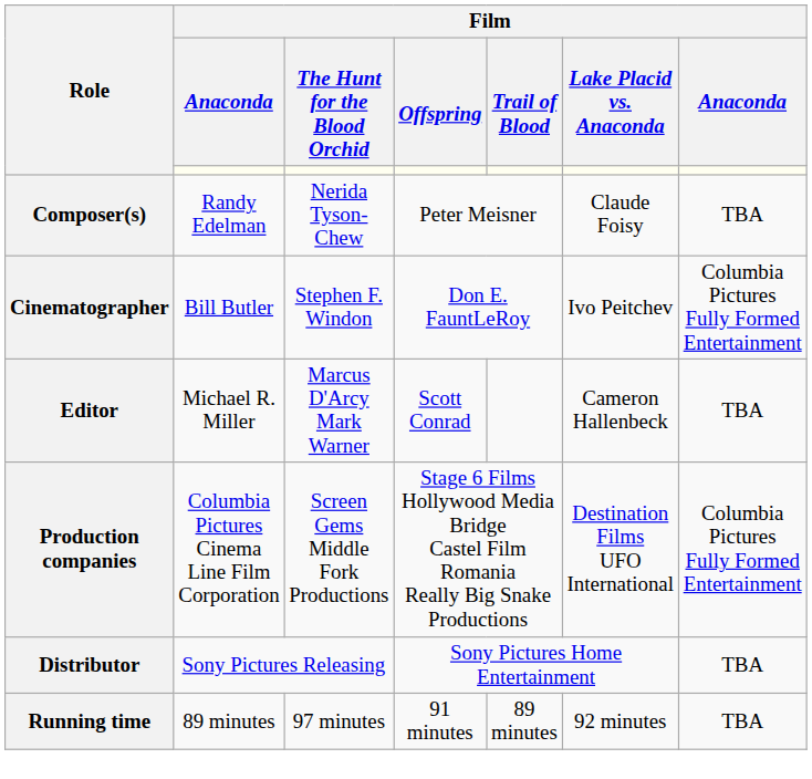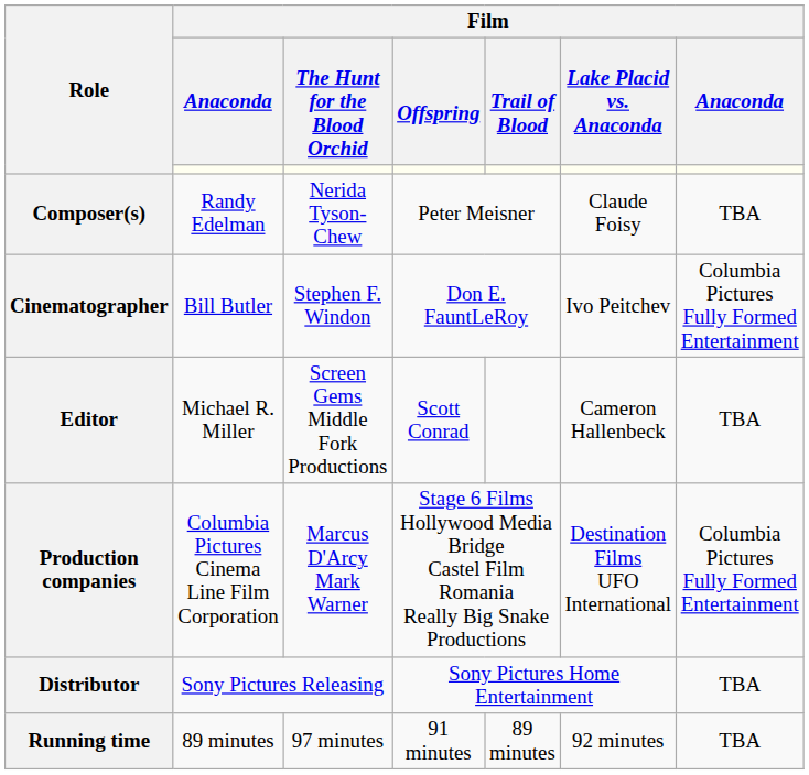Editor | Film / The Hunt for the Blood Orchid: Marcus D'Arcy Mark Warner -> Screen Gems Middle Fork Productions
Production companies | Film / The Hunt for the Blood Orchid: Screen Gems Middle Fork Productions -> Marcus D'Arcy Mark Warner
